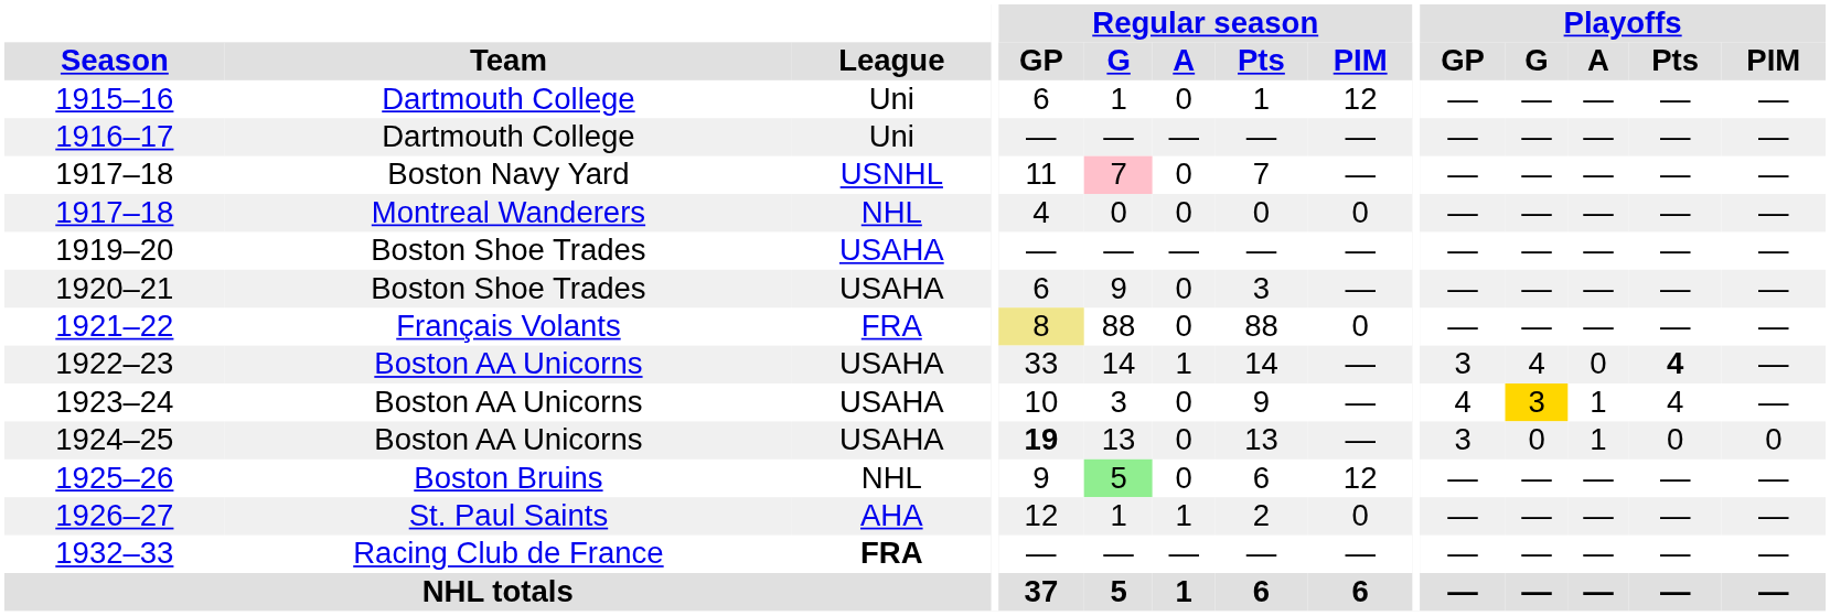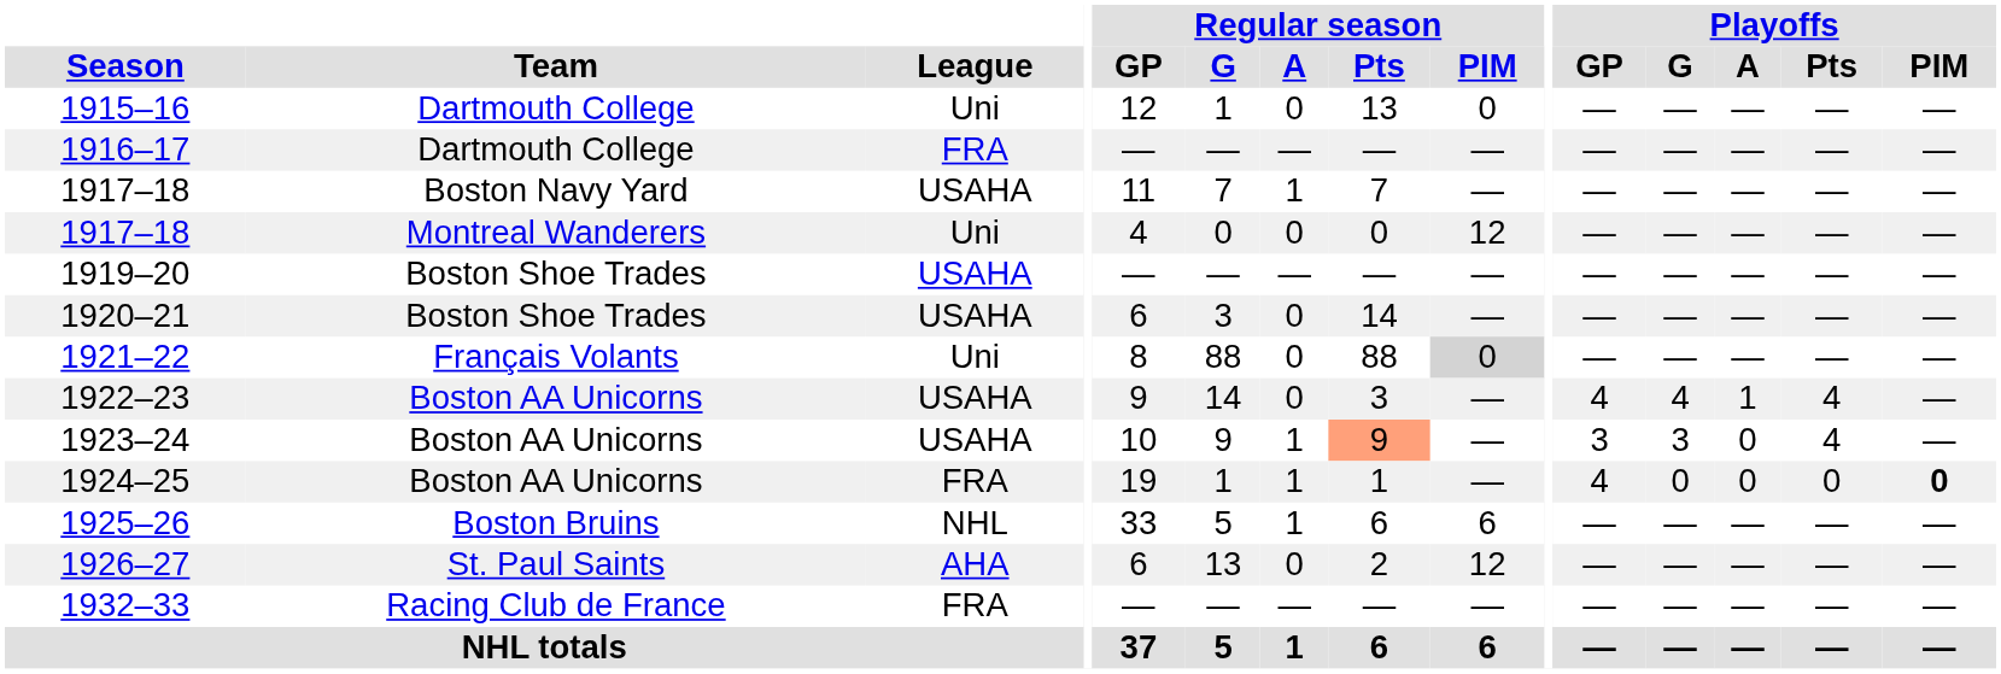1915–16 | Regular season / GP: 6 -> 12
1915–16 | Regular season / Pts: 1 -> 13
1915–16 | Regular season / PIM: 12 -> 0
1916–17 | League: Uni -> FRA
1917–18 / Boston Navy Yard | League: USNHL -> USAHA
1917–18 / Boston Navy Yard | Regular season / G: pink background -> no background
1917–18 / Boston Navy Yard | Regular season / A: 0 -> 1
1917–18 / Montreal Wanderers | League: NHL -> Uni
1917–18 / Montreal Wanderers | Regular season / PIM: 0 -> 12
1920–21 | Regular season / G: 9 -> 3
1920–21 | Regular season / Pts: 3 -> 14
1921–22 | League: FRA -> Uni
1921–22 | Regular season / GP: khaki background -> no background
1921–22 | Regular season / PIM: no background -> lightgrey background
1922–23 | Regular season / GP: 33 -> 9
1922–23 | Regular season / A: 1 -> 0
1922–23 | Regular season / Pts: 14 -> 3
1922–23 | Playoffs / GP: 3 -> 4
1922–23 | Playoffs / A: 0 -> 1
1922–23 | Playoffs / Pts: bold -> normal
1923–24 | Regular season / G: 3 -> 9
1923–24 | Regular season / A: 0 -> 1
1923–24 | Regular season / Pts: no background -> lightsalmon background
1923–24 | Playoffs / GP: 4 -> 3
1923–24 | Playoffs / G: gold background -> no background
1923–24 | Playoffs / A: 1 -> 0
1924–25 | League: USAHA -> FRA
1924–25 | Regular season / GP: bold -> normal
1924–25 | Regular season / G: 13 -> 1
1924–25 | Regular season / A: 0 -> 1
1924–25 | Regular season / Pts: 13 -> 1
1924–25 | Playoffs / GP: 3 -> 4
1924–25 | Playoffs / A: 1 -> 0
1924–25 | Playoffs / PIM: normal -> bold
1925–26 | Regular season / GP: 9 -> 33
1925–26 | Regular season / G: lightgreen background -> no background
1925–26 | Regular season / A: 0 -> 1
1925–26 | Regular season / PIM: 12 -> 6
1926–27 | Regular season / GP: 12 -> 6
1926–27 | Regular season / G: 1 -> 13
1926–27 | Regular season / A: 1 -> 0
1926–27 | Regular season / PIM: 0 -> 12
1932–33 | League: bold -> normal
